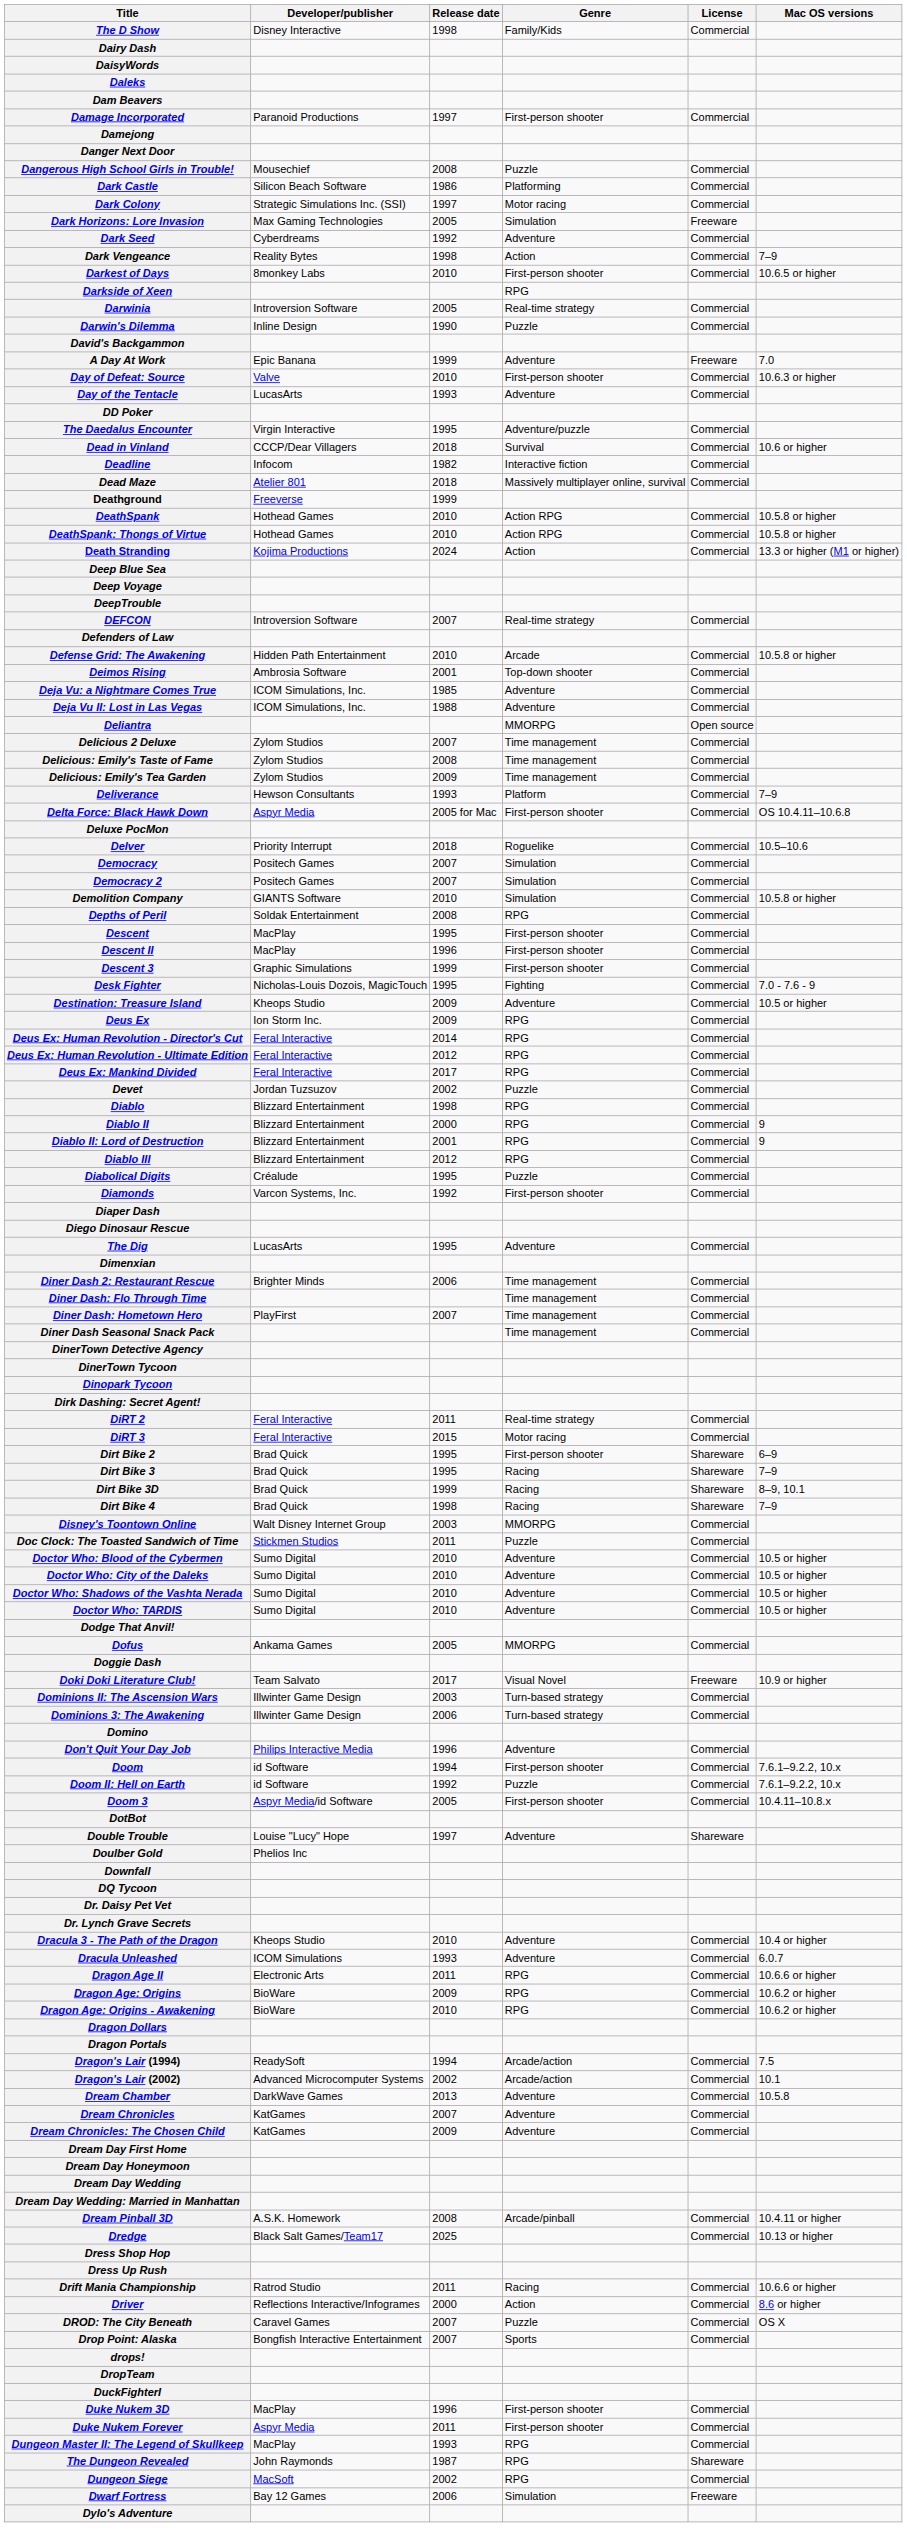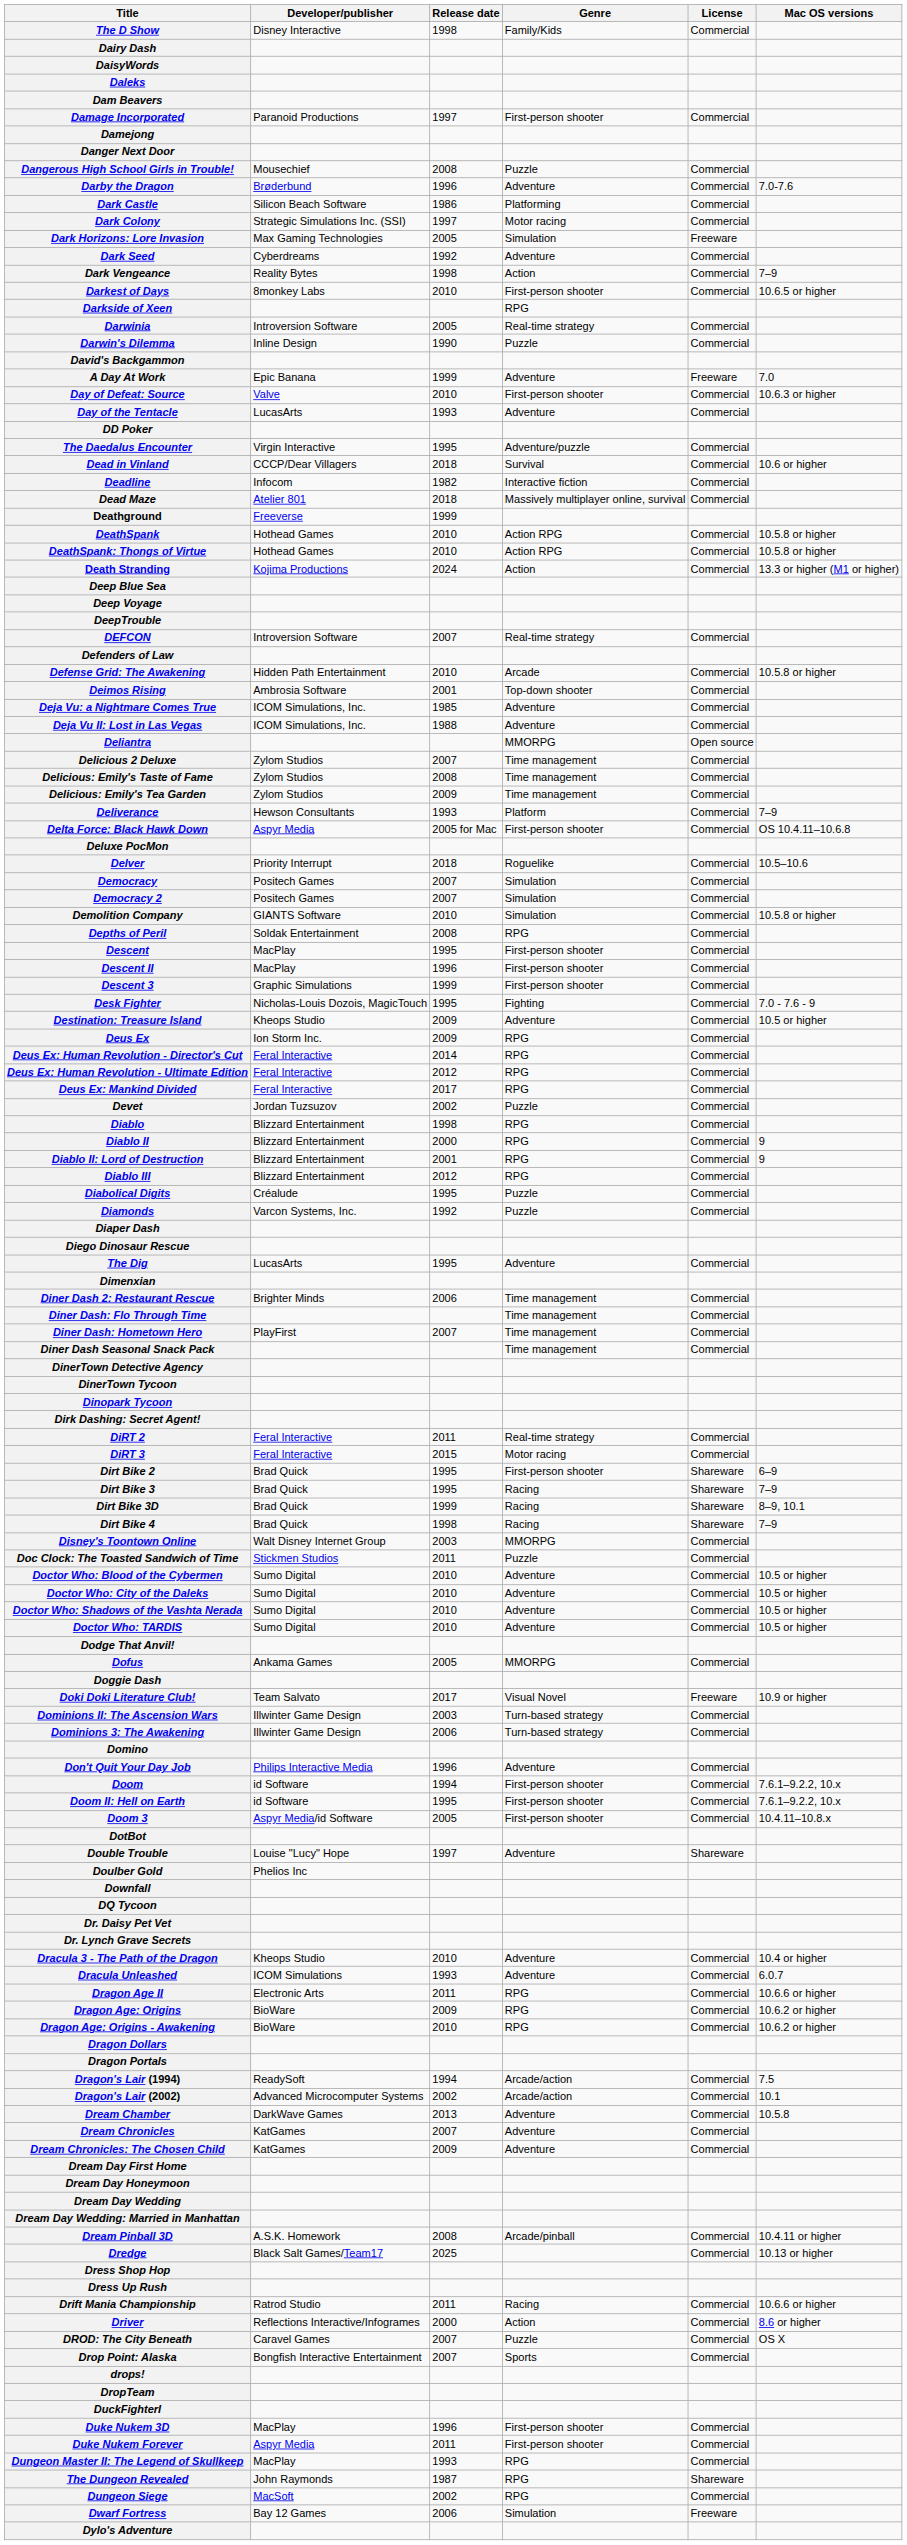+ row: Darby the Dragon | Brøderbund | 1996 | Adventure | Commercial | 7.0-7.6
Diamonds | Genre: First-person shooter -> Puzzle
Doom II: Hell on Earth | Release date: 1992 -> 1995
Doom II: Hell on Earth | Genre: Puzzle -> First-person shooter
